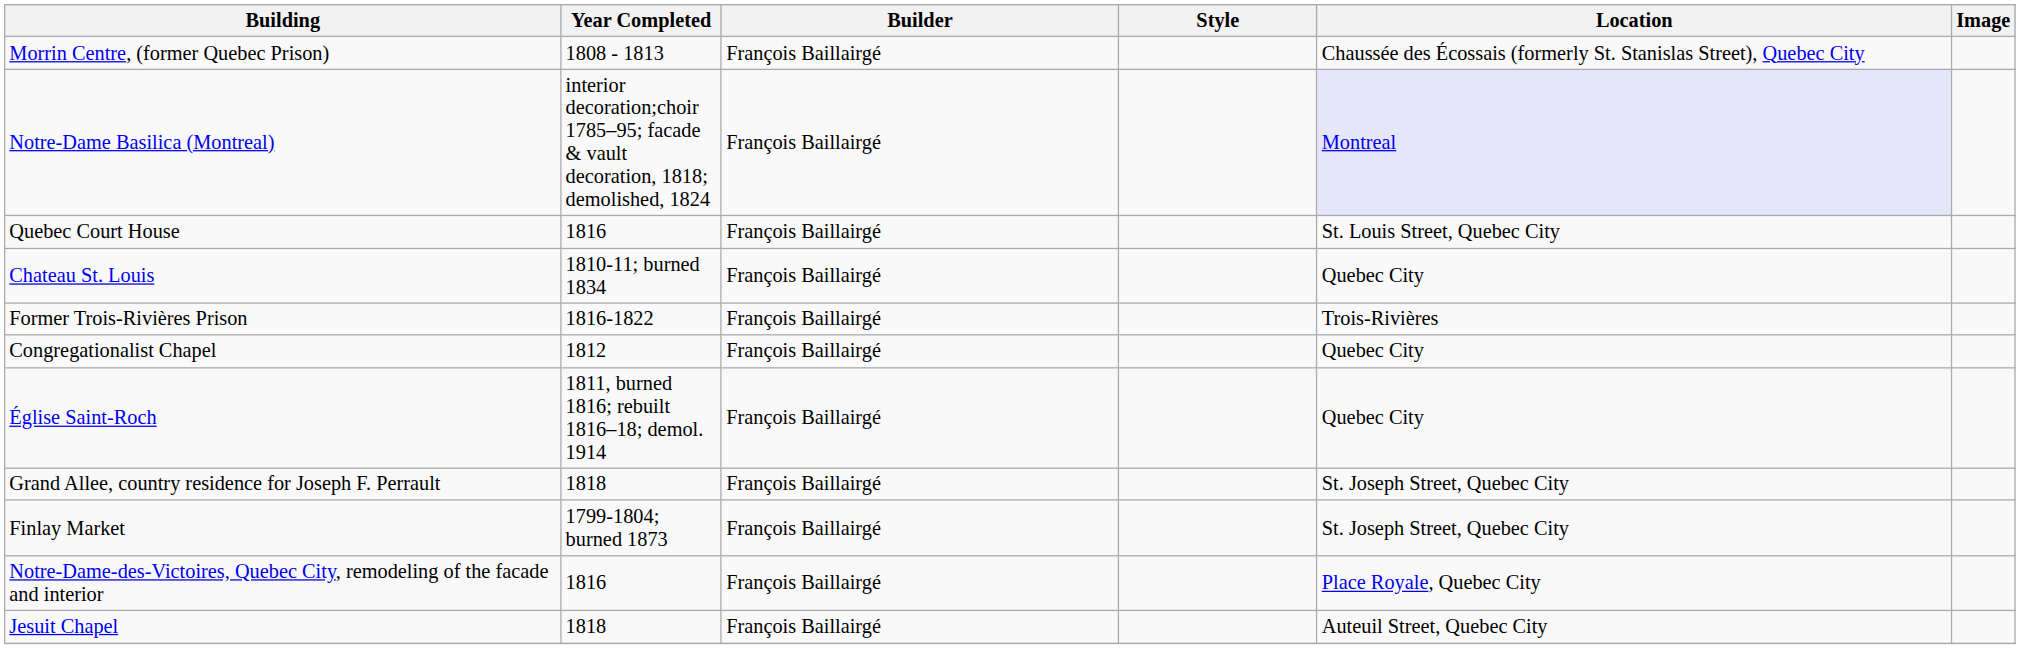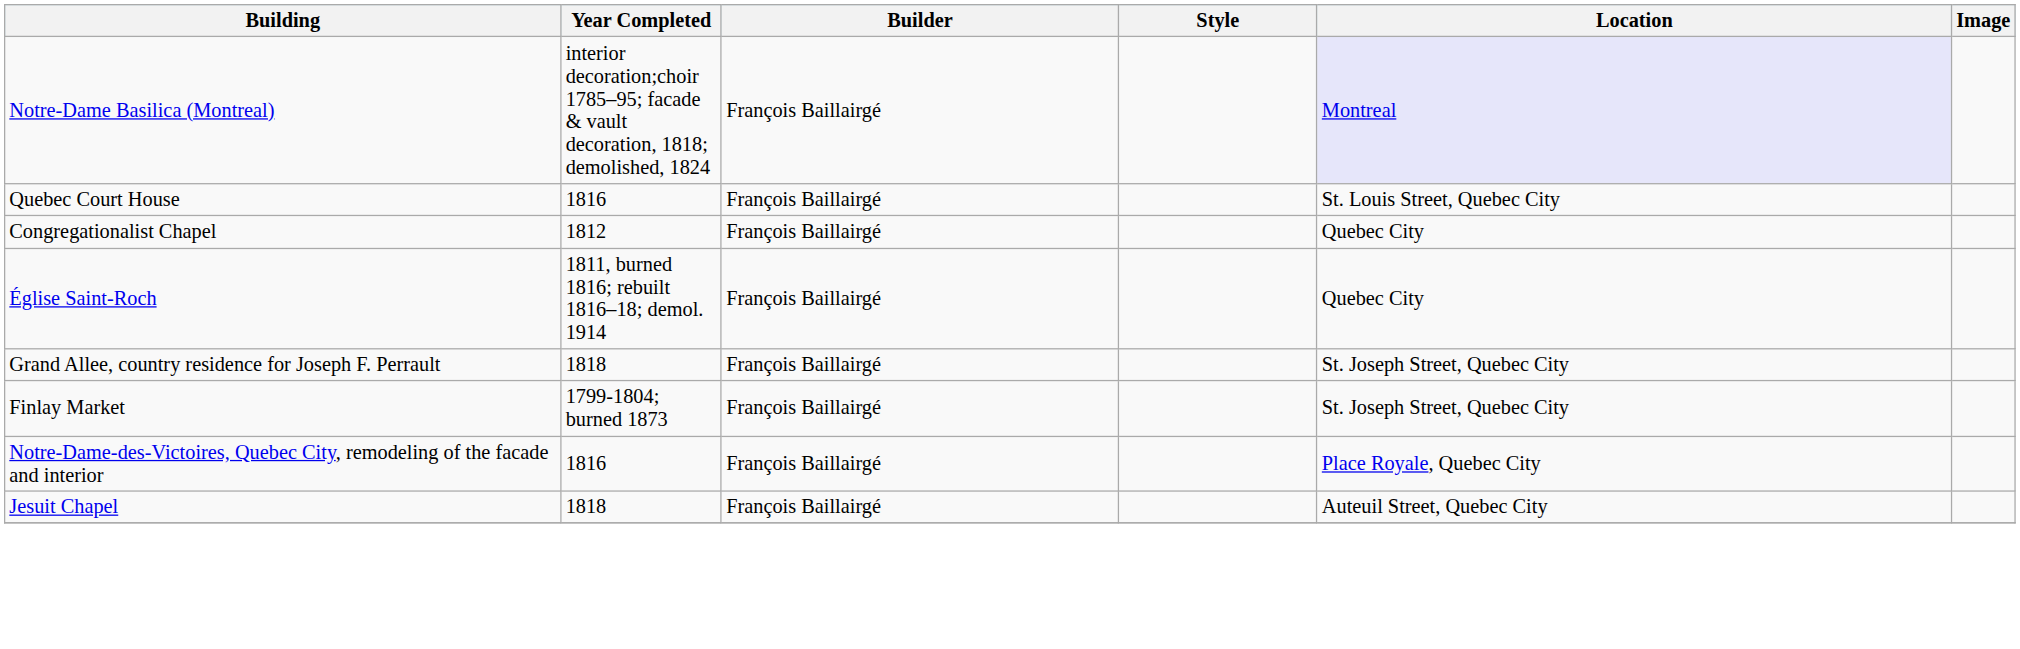- row: Morrin Centre, (former Quebec Prison) | 1808 - 1813 | François Baillairgé | Chaussée des Écossais (formerly St. Stanislas Street), Quebec City
- row: Chateau St. Louis | 1810-11; burned 1834 | François Baillairgé | Quebec City
- row: Former Trois-Rivières Prison | 1816-1822 | François Baillairgé | Trois-Rivières
